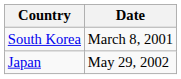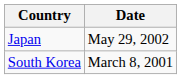rows swapped: South Korea <-> Japan
